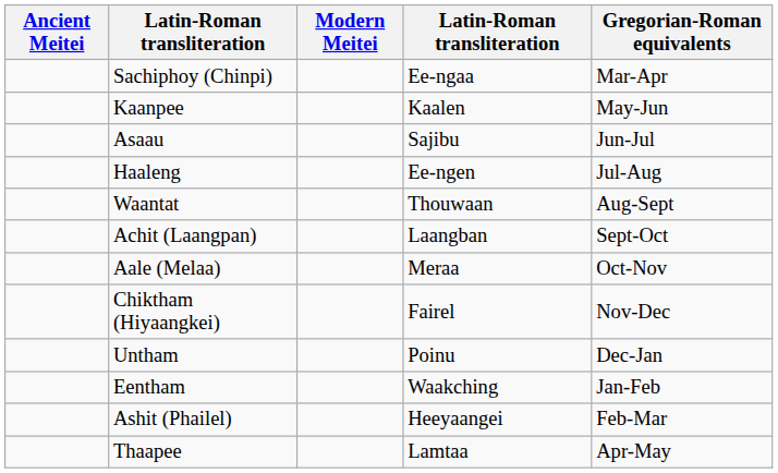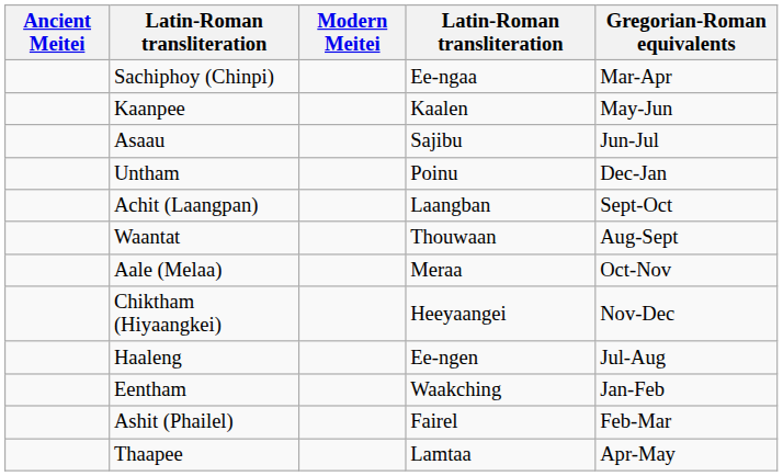rows swapped: Haaleng <-> Untham
rows swapped: Waantat <-> Achit (Laangpan)
Chiktham (Hiyaangkei) | column 4: Fairel -> Heeyaangei
Ashit (Phailel) | column 4: Heeyaangei -> Fairel
